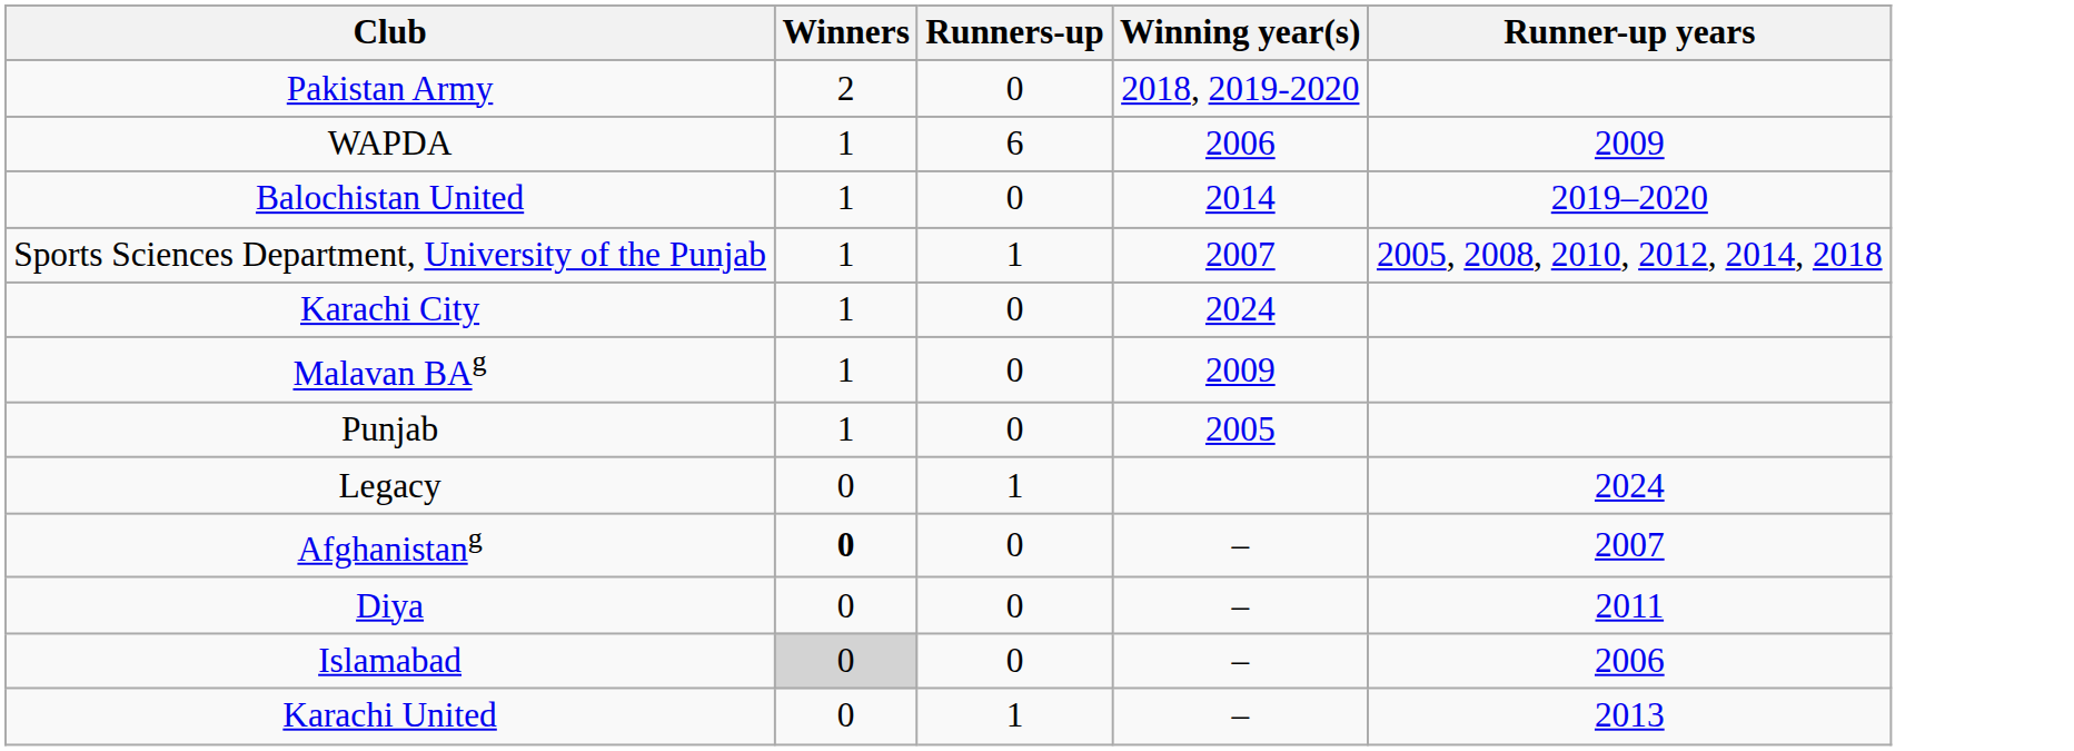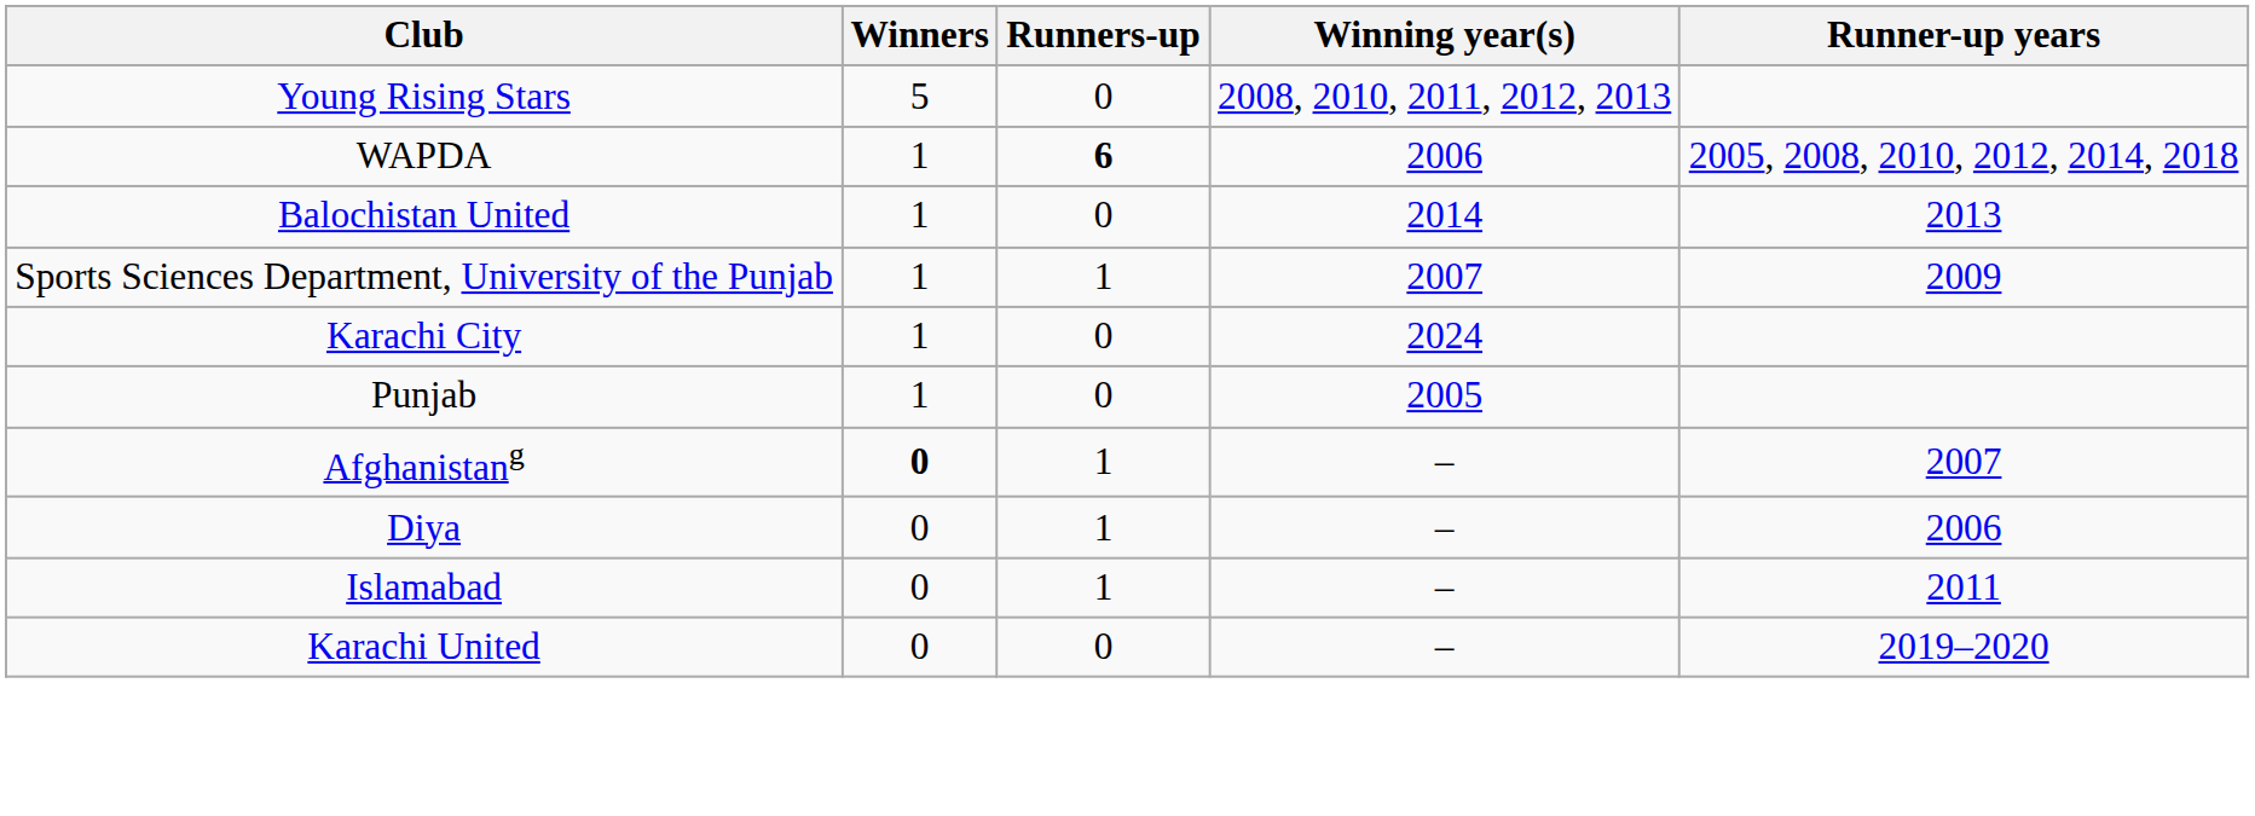+ row: Young Rising Stars | 5 | 0 | 2008, 2010, 2011, 2012, 2013
- row: Pakistan Army | 2 | 0 | 2018, 2019-2020
WAPDA | Runners-up: normal -> bold
WAPDA | Runner-up years: 2009 -> 2005, 2008, 2010, 2012, 2014, 2018
Balochistan United | Runner-up years: 2019–2020 -> 2013
Sports Sciences Department, University of the Punjab | Runner-up years: 2005, 2008, 2010, 2012, 2014, 2018 -> 2009
- row: Malavan BAg | 1 | 0 | 2009
- row: Legacy | 0 | 1 | 2024
Afghanistang | Runners-up: 0 -> 1
Diya | Runners-up: 0 -> 1
Diya | Runner-up years: 2011 -> 2006
Islamabad | Winners: lightgrey background -> no background
Islamabad | Runners-up: 0 -> 1
Islamabad | Runner-up years: 2006 -> 2011
Karachi United | Runners-up: 1 -> 0
Karachi United | Runner-up years: 2013 -> 2019–2020
